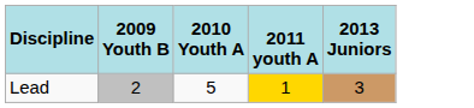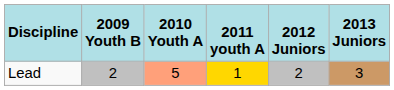+ column: 2012 Juniors | 2
Lead | 2010 Youth A: no background -> lightsalmon background
